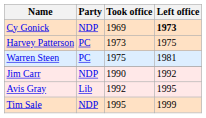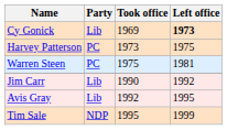Cy Gonick | Party: NDP -> Lib
Jim Carr | Party: NDP -> Lib
